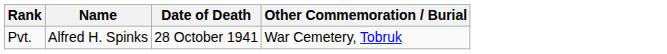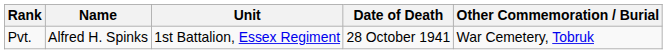+ column: Unit | 1st Battalion, Essex Regiment
